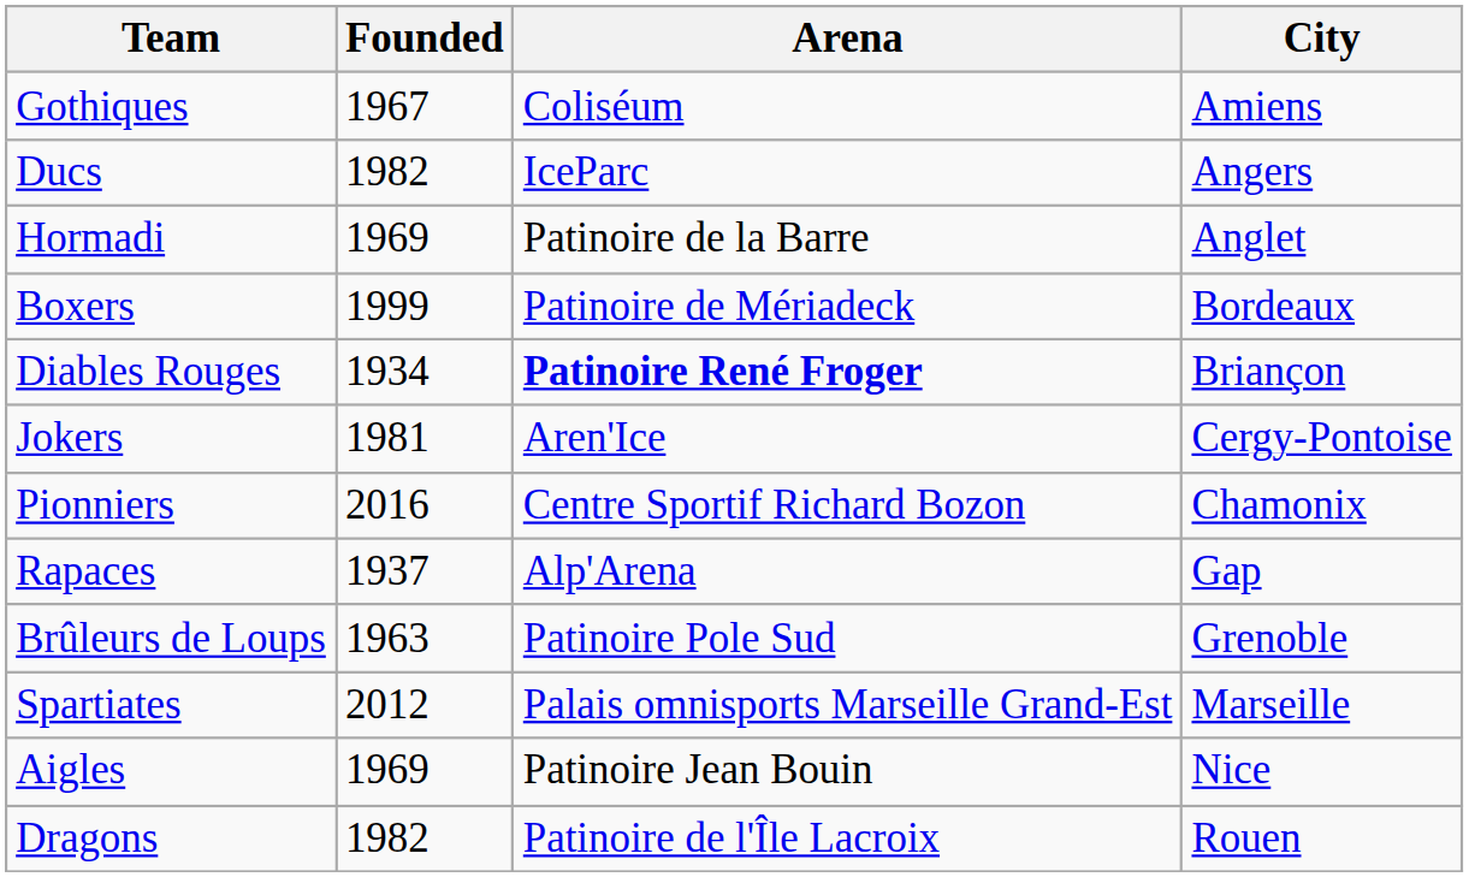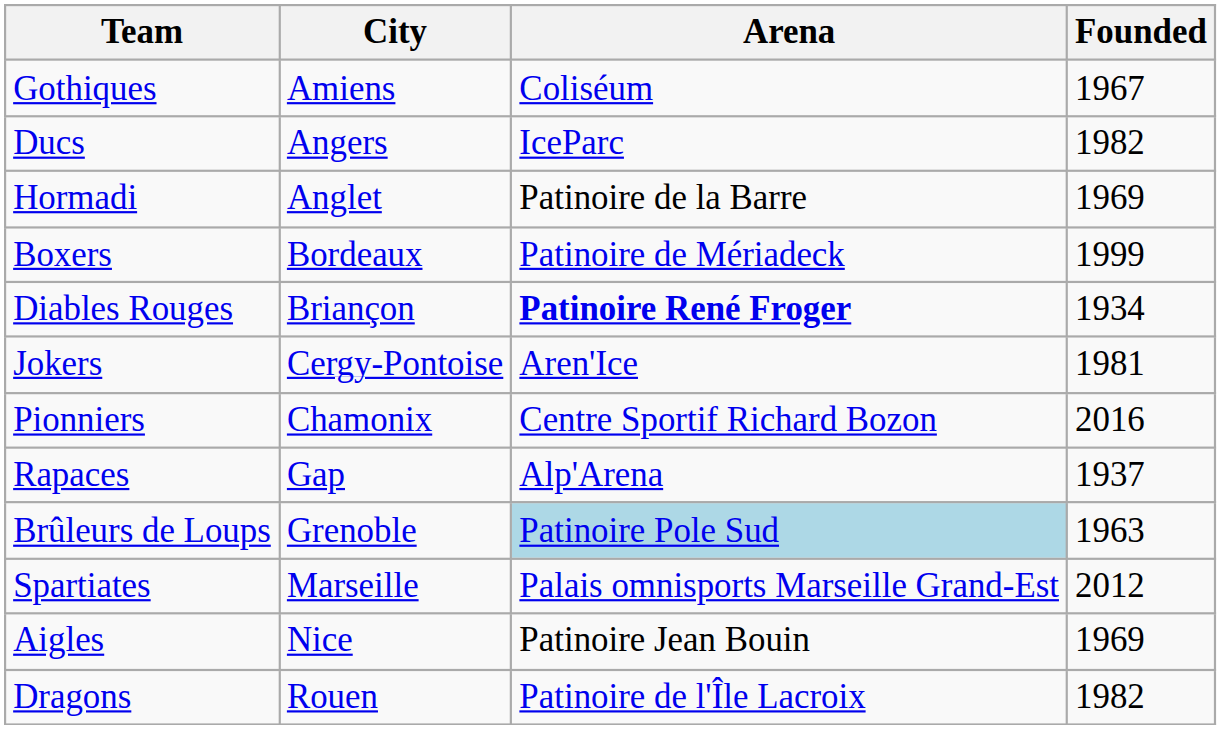columns swapped: City <-> Founded
Brûleurs de Loups | Arena: no background -> lightblue background
